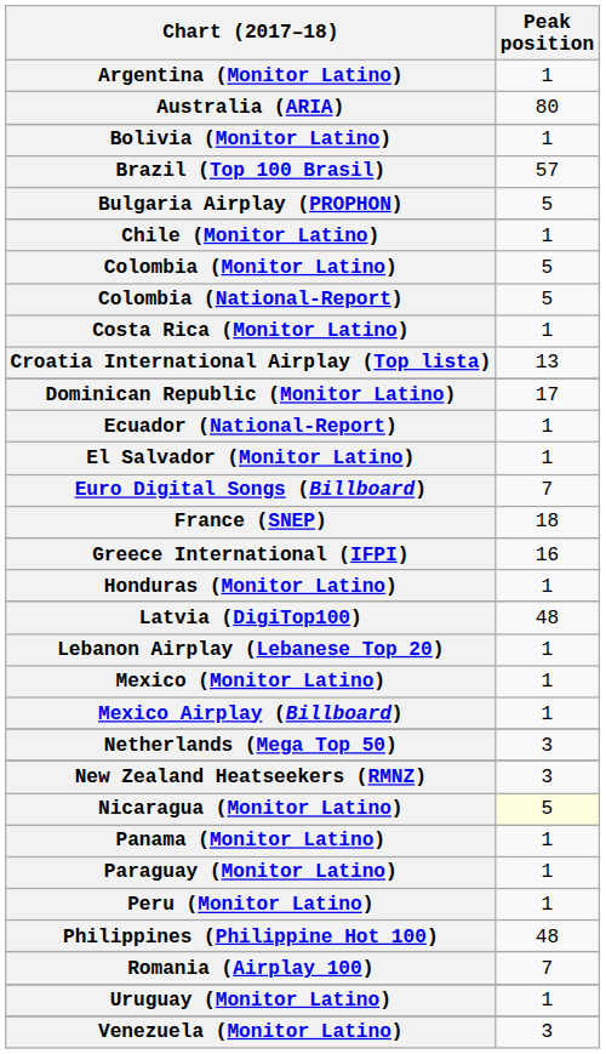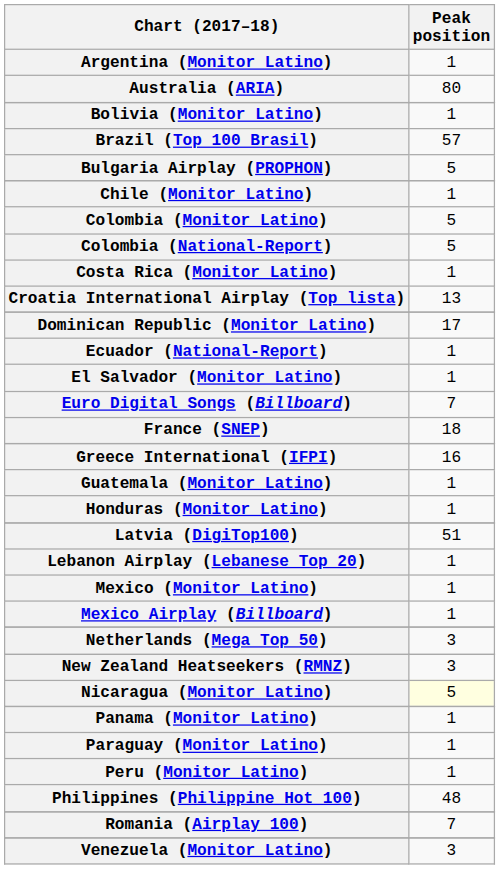+ row: Guatemala (Monitor Latino) | 1
Latvia (DigiTop100) | Peak position: 48 -> 51
- row: Uruguay (Monitor Latino) | 1
